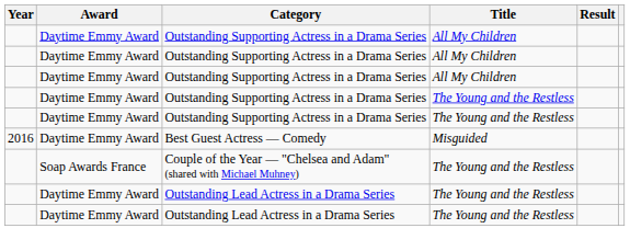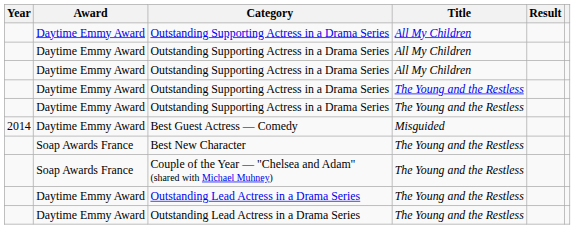Best Guest Actress — Comedy | Year: 2016 -> 2014
+ row: Soap Awards France | Best New Character | The Young and the Restless
